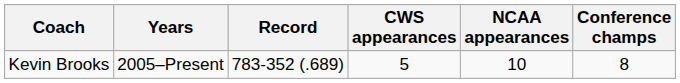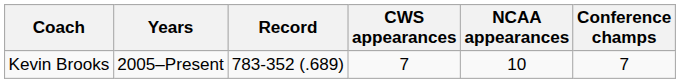Kevin Brooks | CWS appearances: 5 -> 7
Kevin Brooks | Conference champs: 8 -> 7
